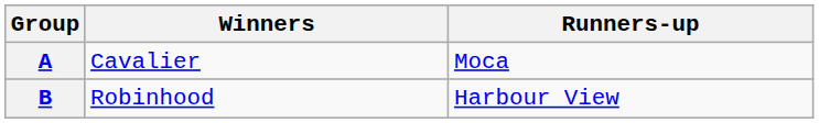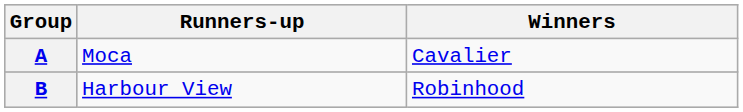columns swapped: Winners <-> Runners-up
